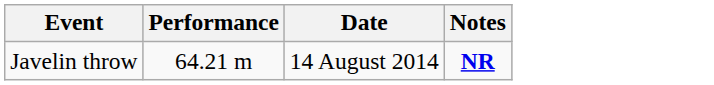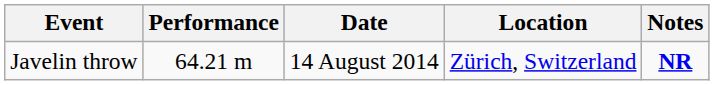+ column: Location | Zürich, Switzerland
